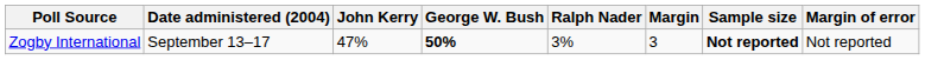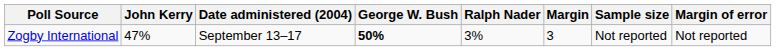columns swapped: Date administered (2004) <-> John Kerry
Zogby International | Sample size: bold -> normal
